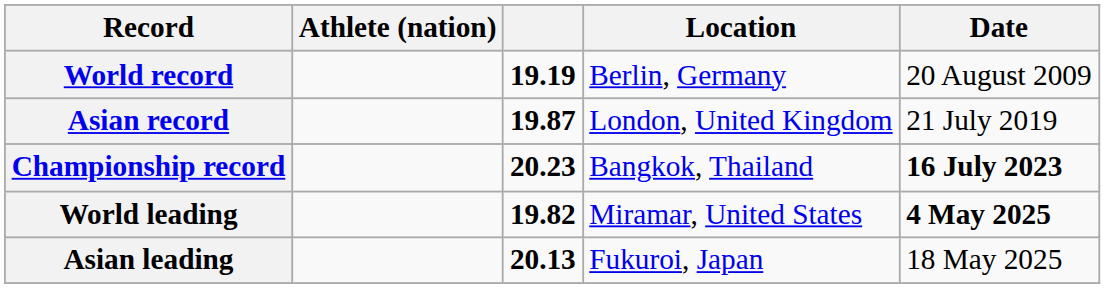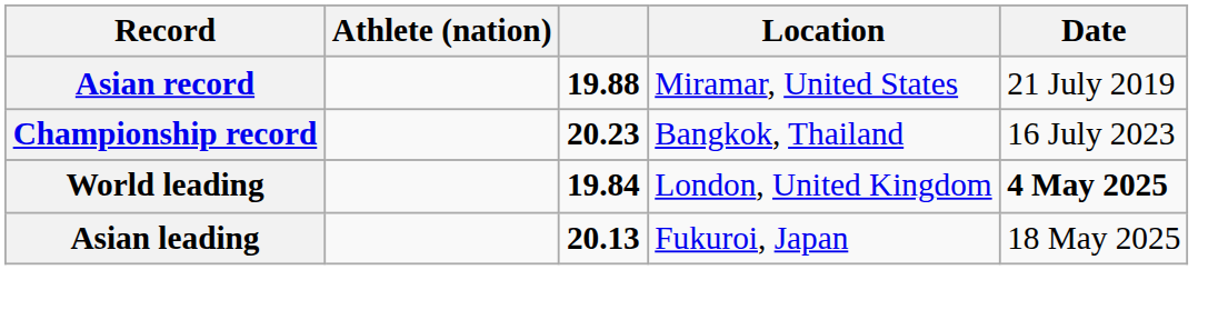- row: World record | 19.19 | Berlin, Germany | 20 August 2009
Asian record | column 3: 19.87 -> 19.88
Asian record | Location: London, United Kingdom -> Miramar, United States
Championship record | Date: bold -> normal
World leading | column 3: 19.82 -> 19.84
World leading | Location: Miramar, United States -> London, United Kingdom
